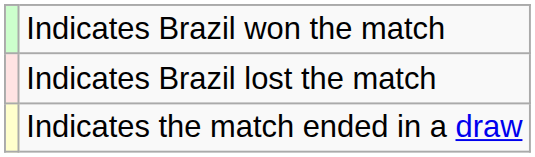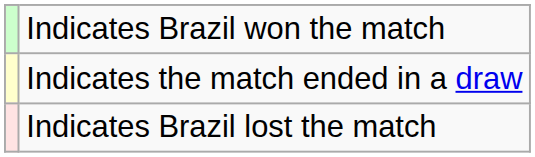rows swapped: Indicates the match ended in a draw <-> Indicates Brazil lost the match
